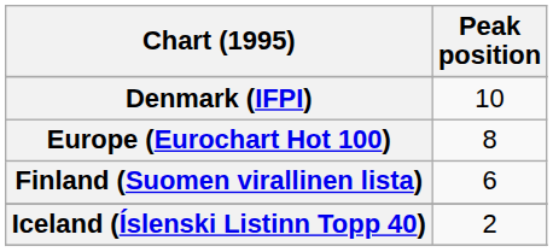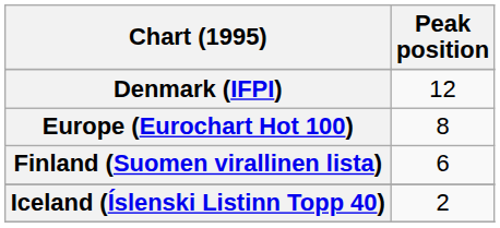Denmark (IFPI) | Peak position: 10 -> 12
